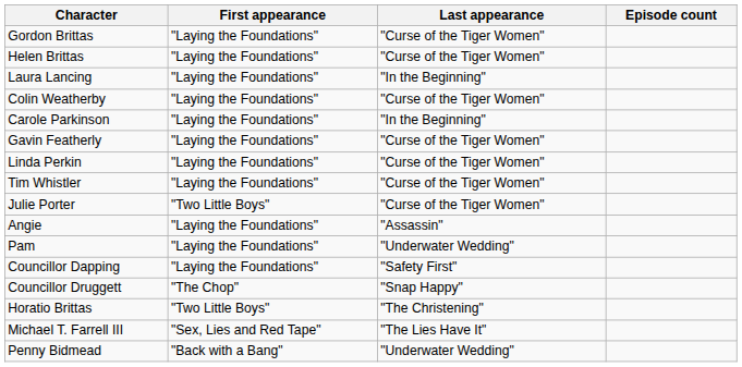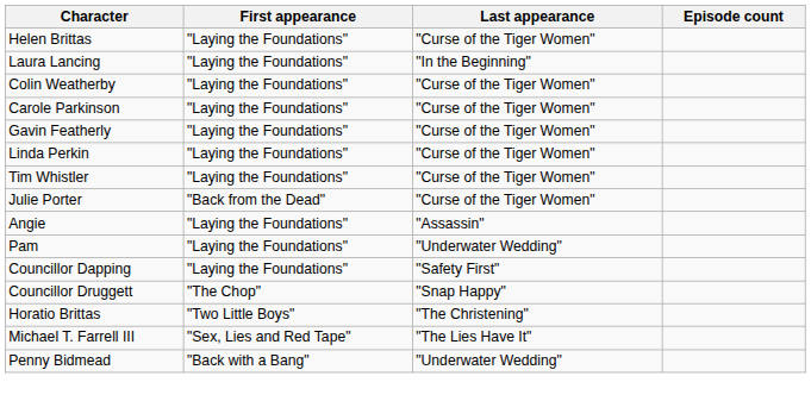- row: Gordon Brittas | "Laying the Foundations" | "Curse of the Tiger Women"
Carole Parkinson | Last appearance: "In the Beginning" -> "Curse of the Tiger Women"
Julie Porter | First appearance: "Two Little Boys" -> "Back from the Dead"
